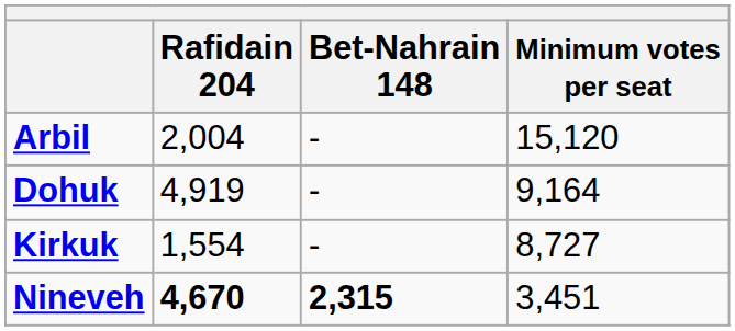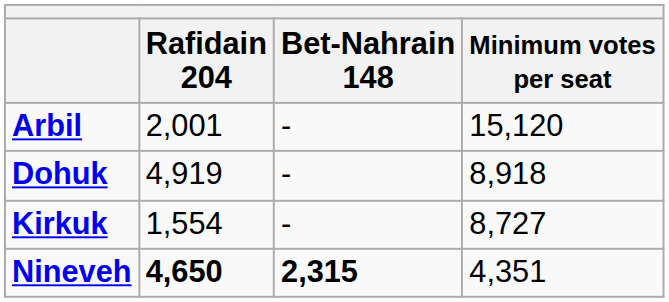Arbil | Rafidain 204: 2,004 -> 2,001
Dohuk | Minimum votes per seat: 9,164 -> 8,918
Nineveh | Rafidain 204: 4,670 -> 4,650
Nineveh | Minimum votes per seat: 3,451 -> 4,351
